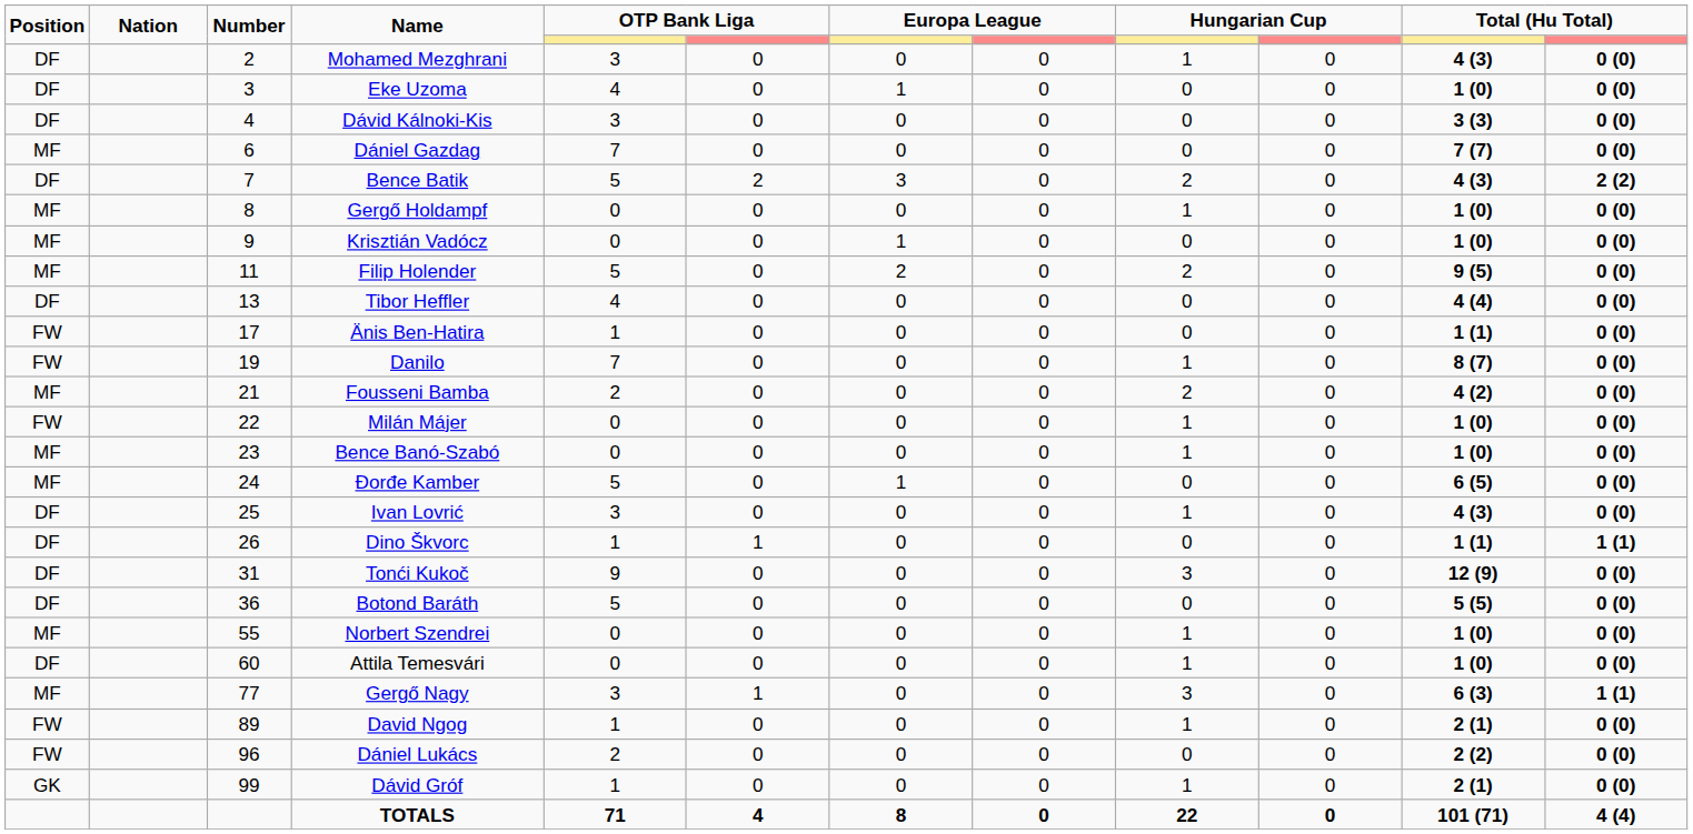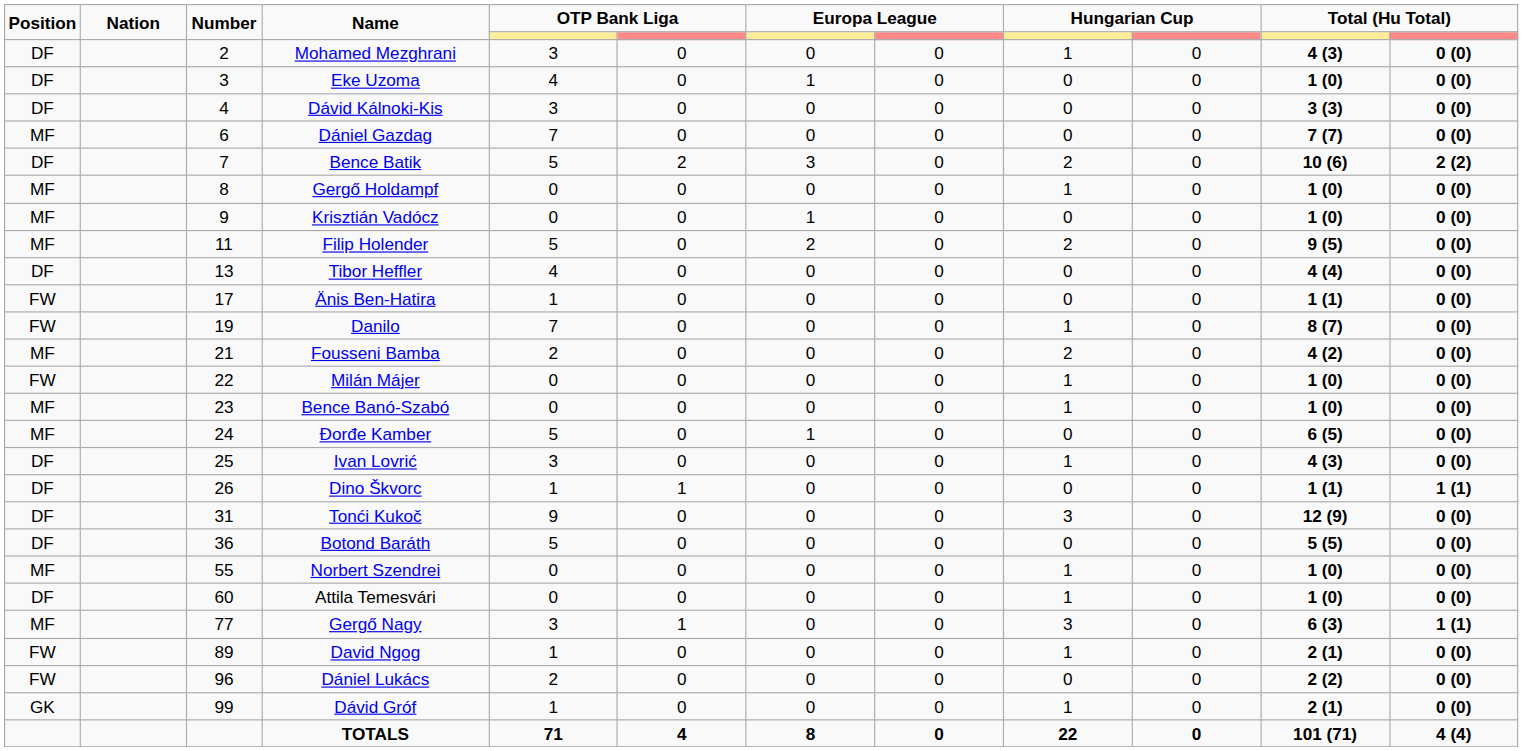Bence Batik | column 11: 4 (3) -> 10 (6)
